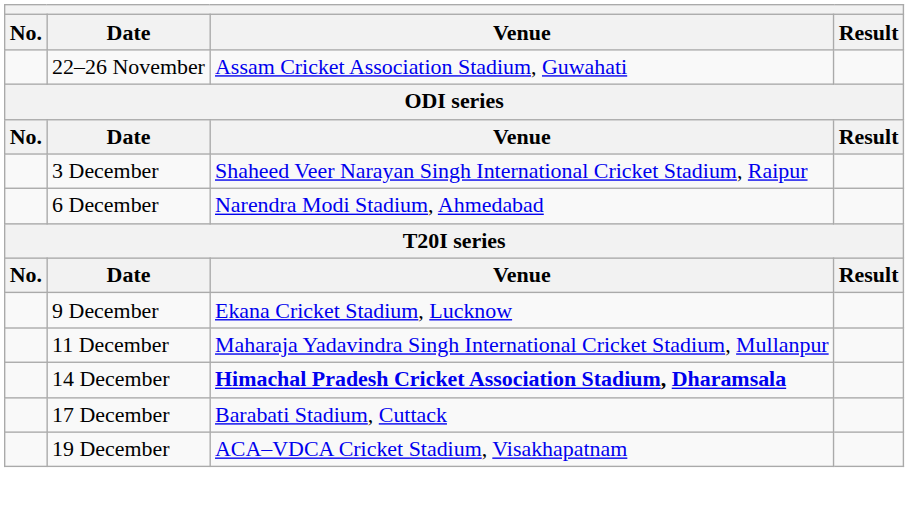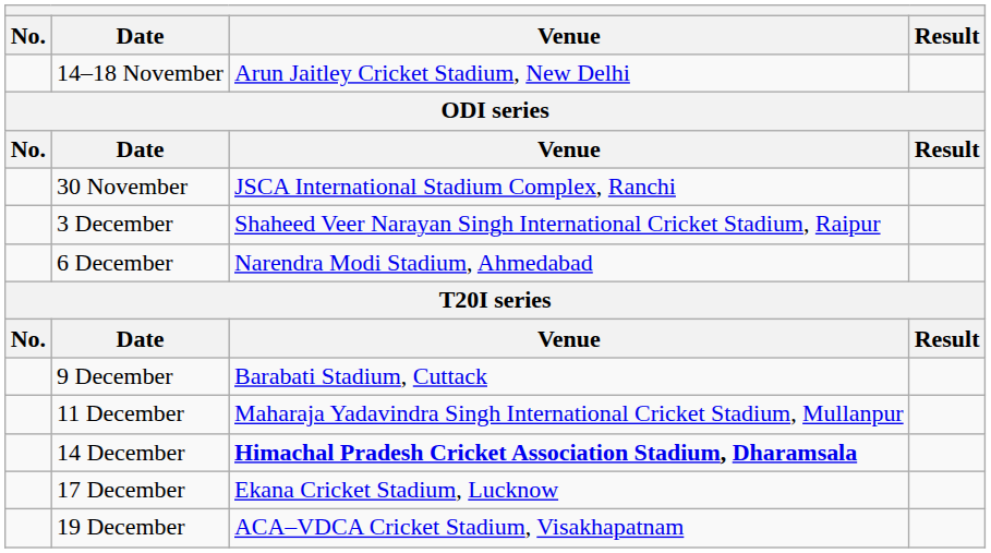+ row: 14–18 November | Arun Jaitley Cricket Stadium, New Delhi
- row: 22–26 November | Assam Cricket Association Stadium, Guwahati
+ row: 30 November | JSCA International Stadium Complex, Ranchi
9 December | Venue: Ekana Cricket Stadium, Lucknow -> Barabati Stadium, Cuttack
17 December | Venue: Barabati Stadium, Cuttack -> Ekana Cricket Stadium, Lucknow
